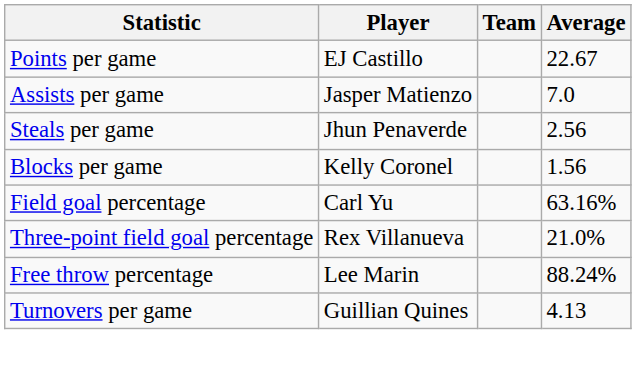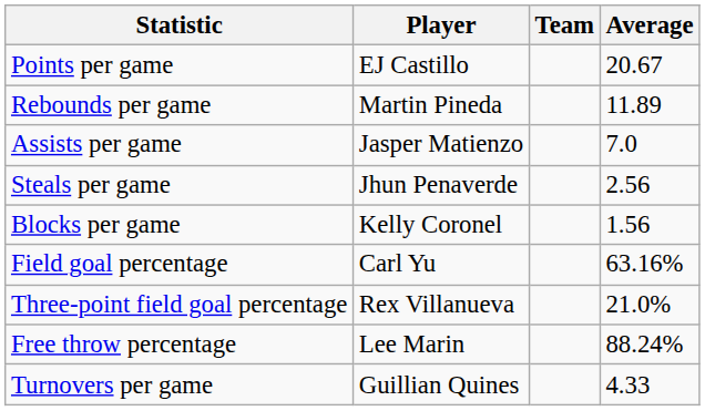Points per game | Average: 22.67 -> 20.67
+ row: Rebounds per game | Martin Pineda | 11.89
Turnovers per game | Average: 4.13 -> 4.33
